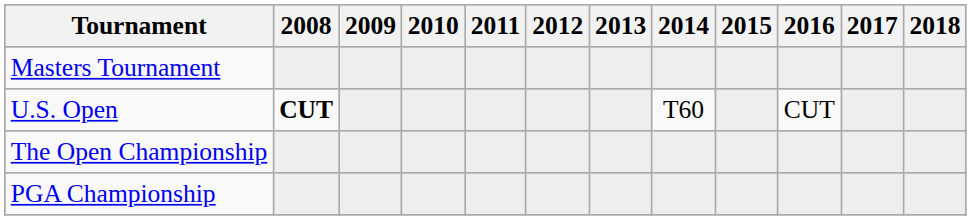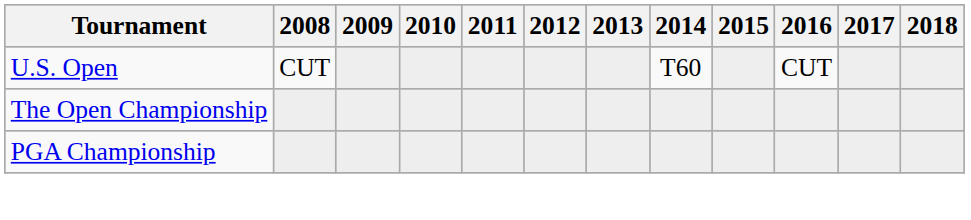- row: Masters Tournament
U.S. Open | 2008: bold -> normal
